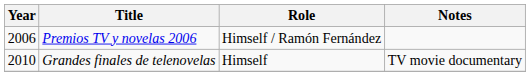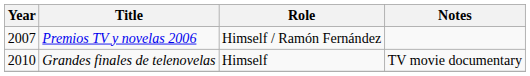Premios TV y novelas 2006 | Year: 2006 -> 2007
